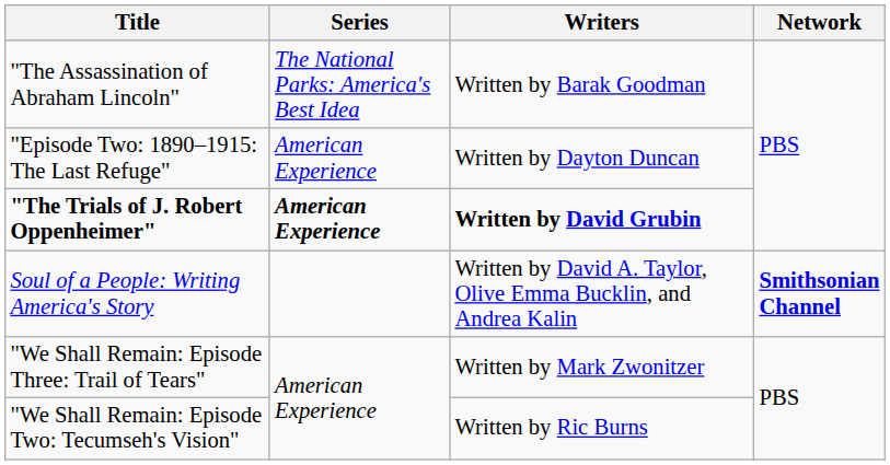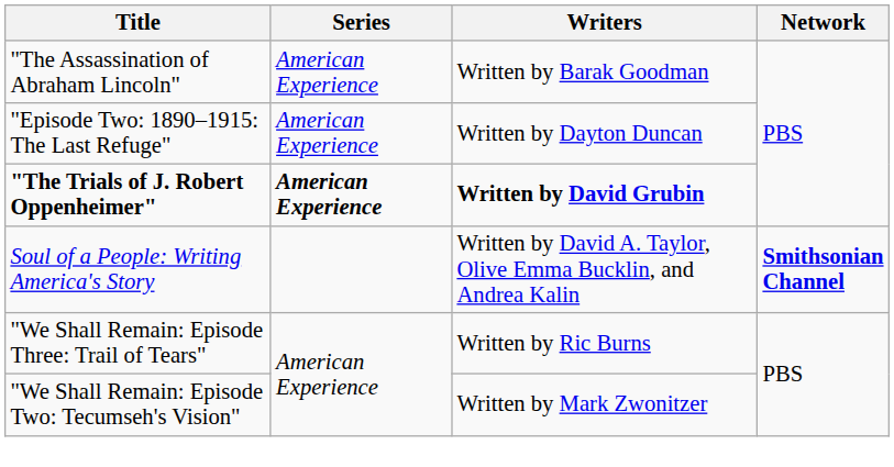"The Assassination of Abraham Lincoln" | Series: The National Parks: America's Best Idea -> American Experience
"We Shall Remain: Episode Three: Trail of Tears" | Writers: Written by Mark Zwonitzer -> Written by Ric Burns
"We Shall Remain: Episode Two: Tecumseh's Vision" | Writers: Written by Ric Burns -> Written by Mark Zwonitzer
